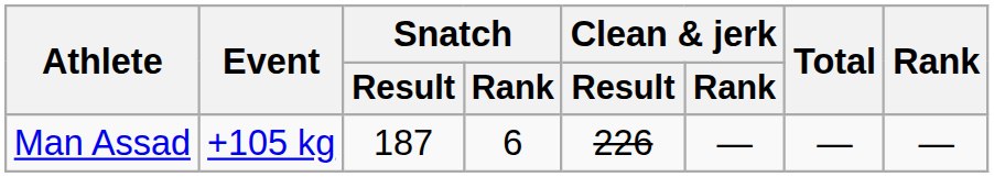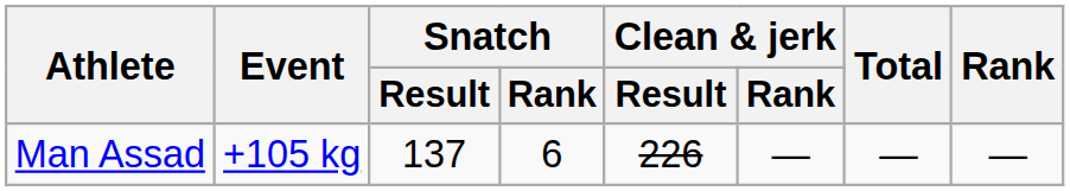Man Assad | Snatch / Result: 187 -> 137
